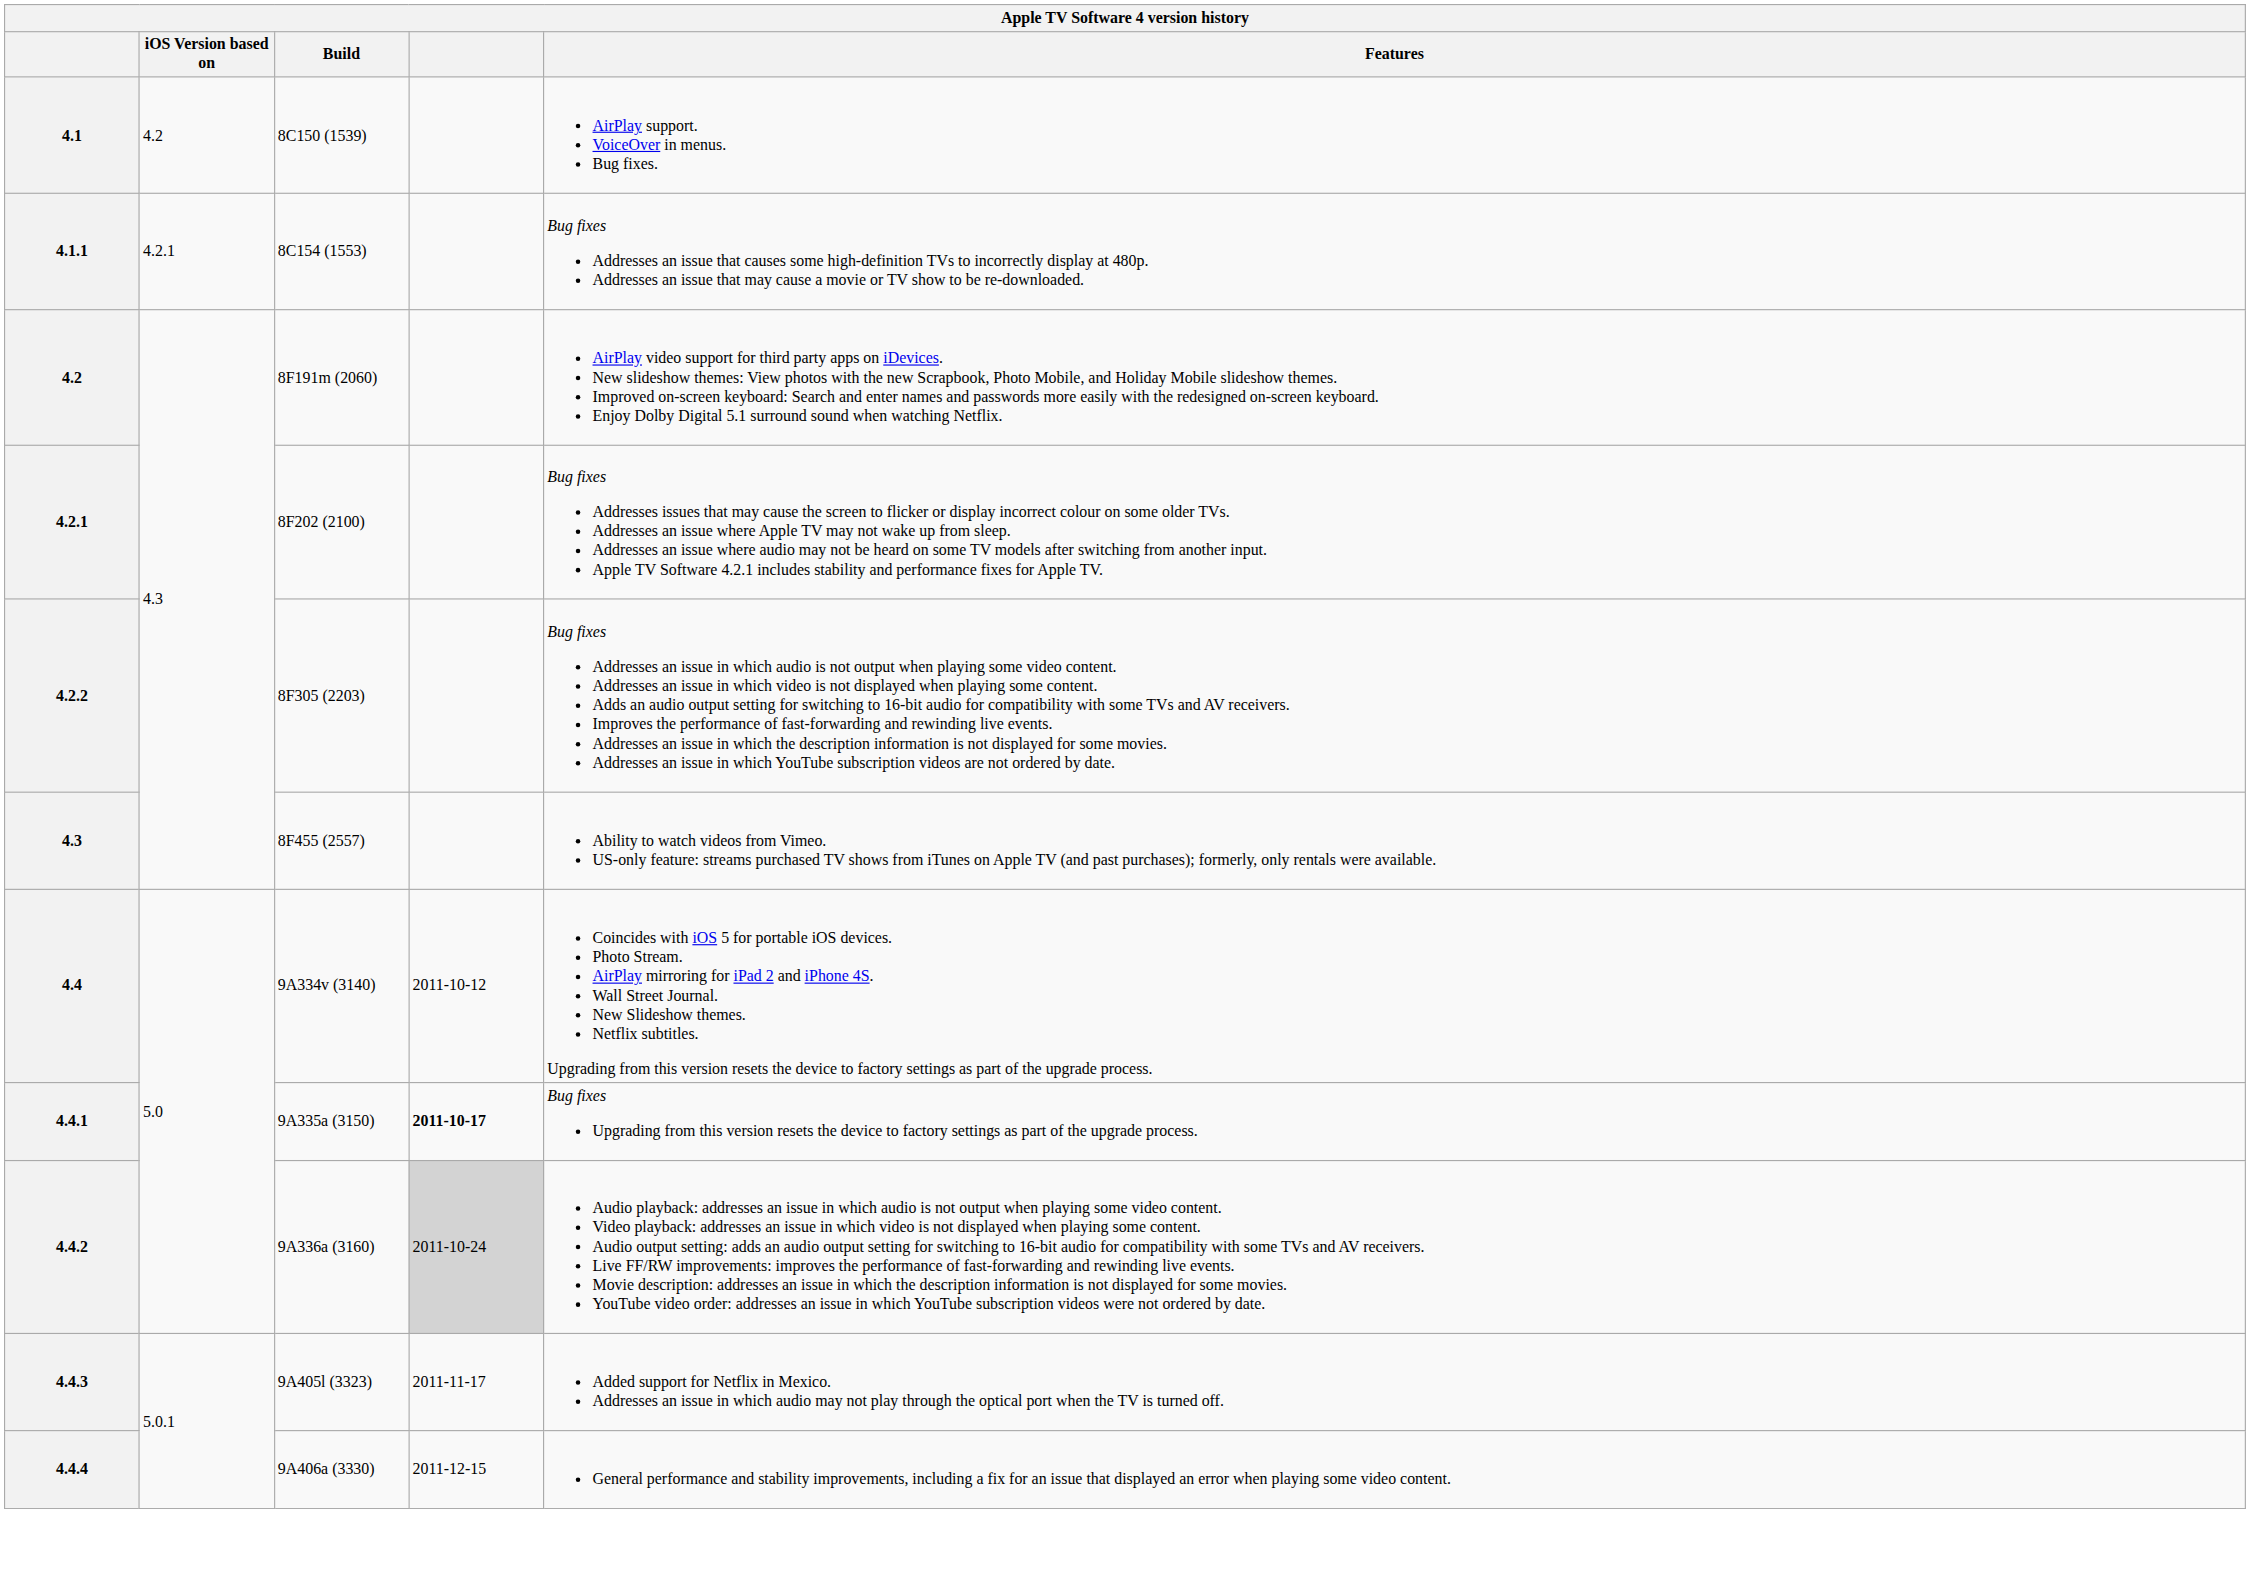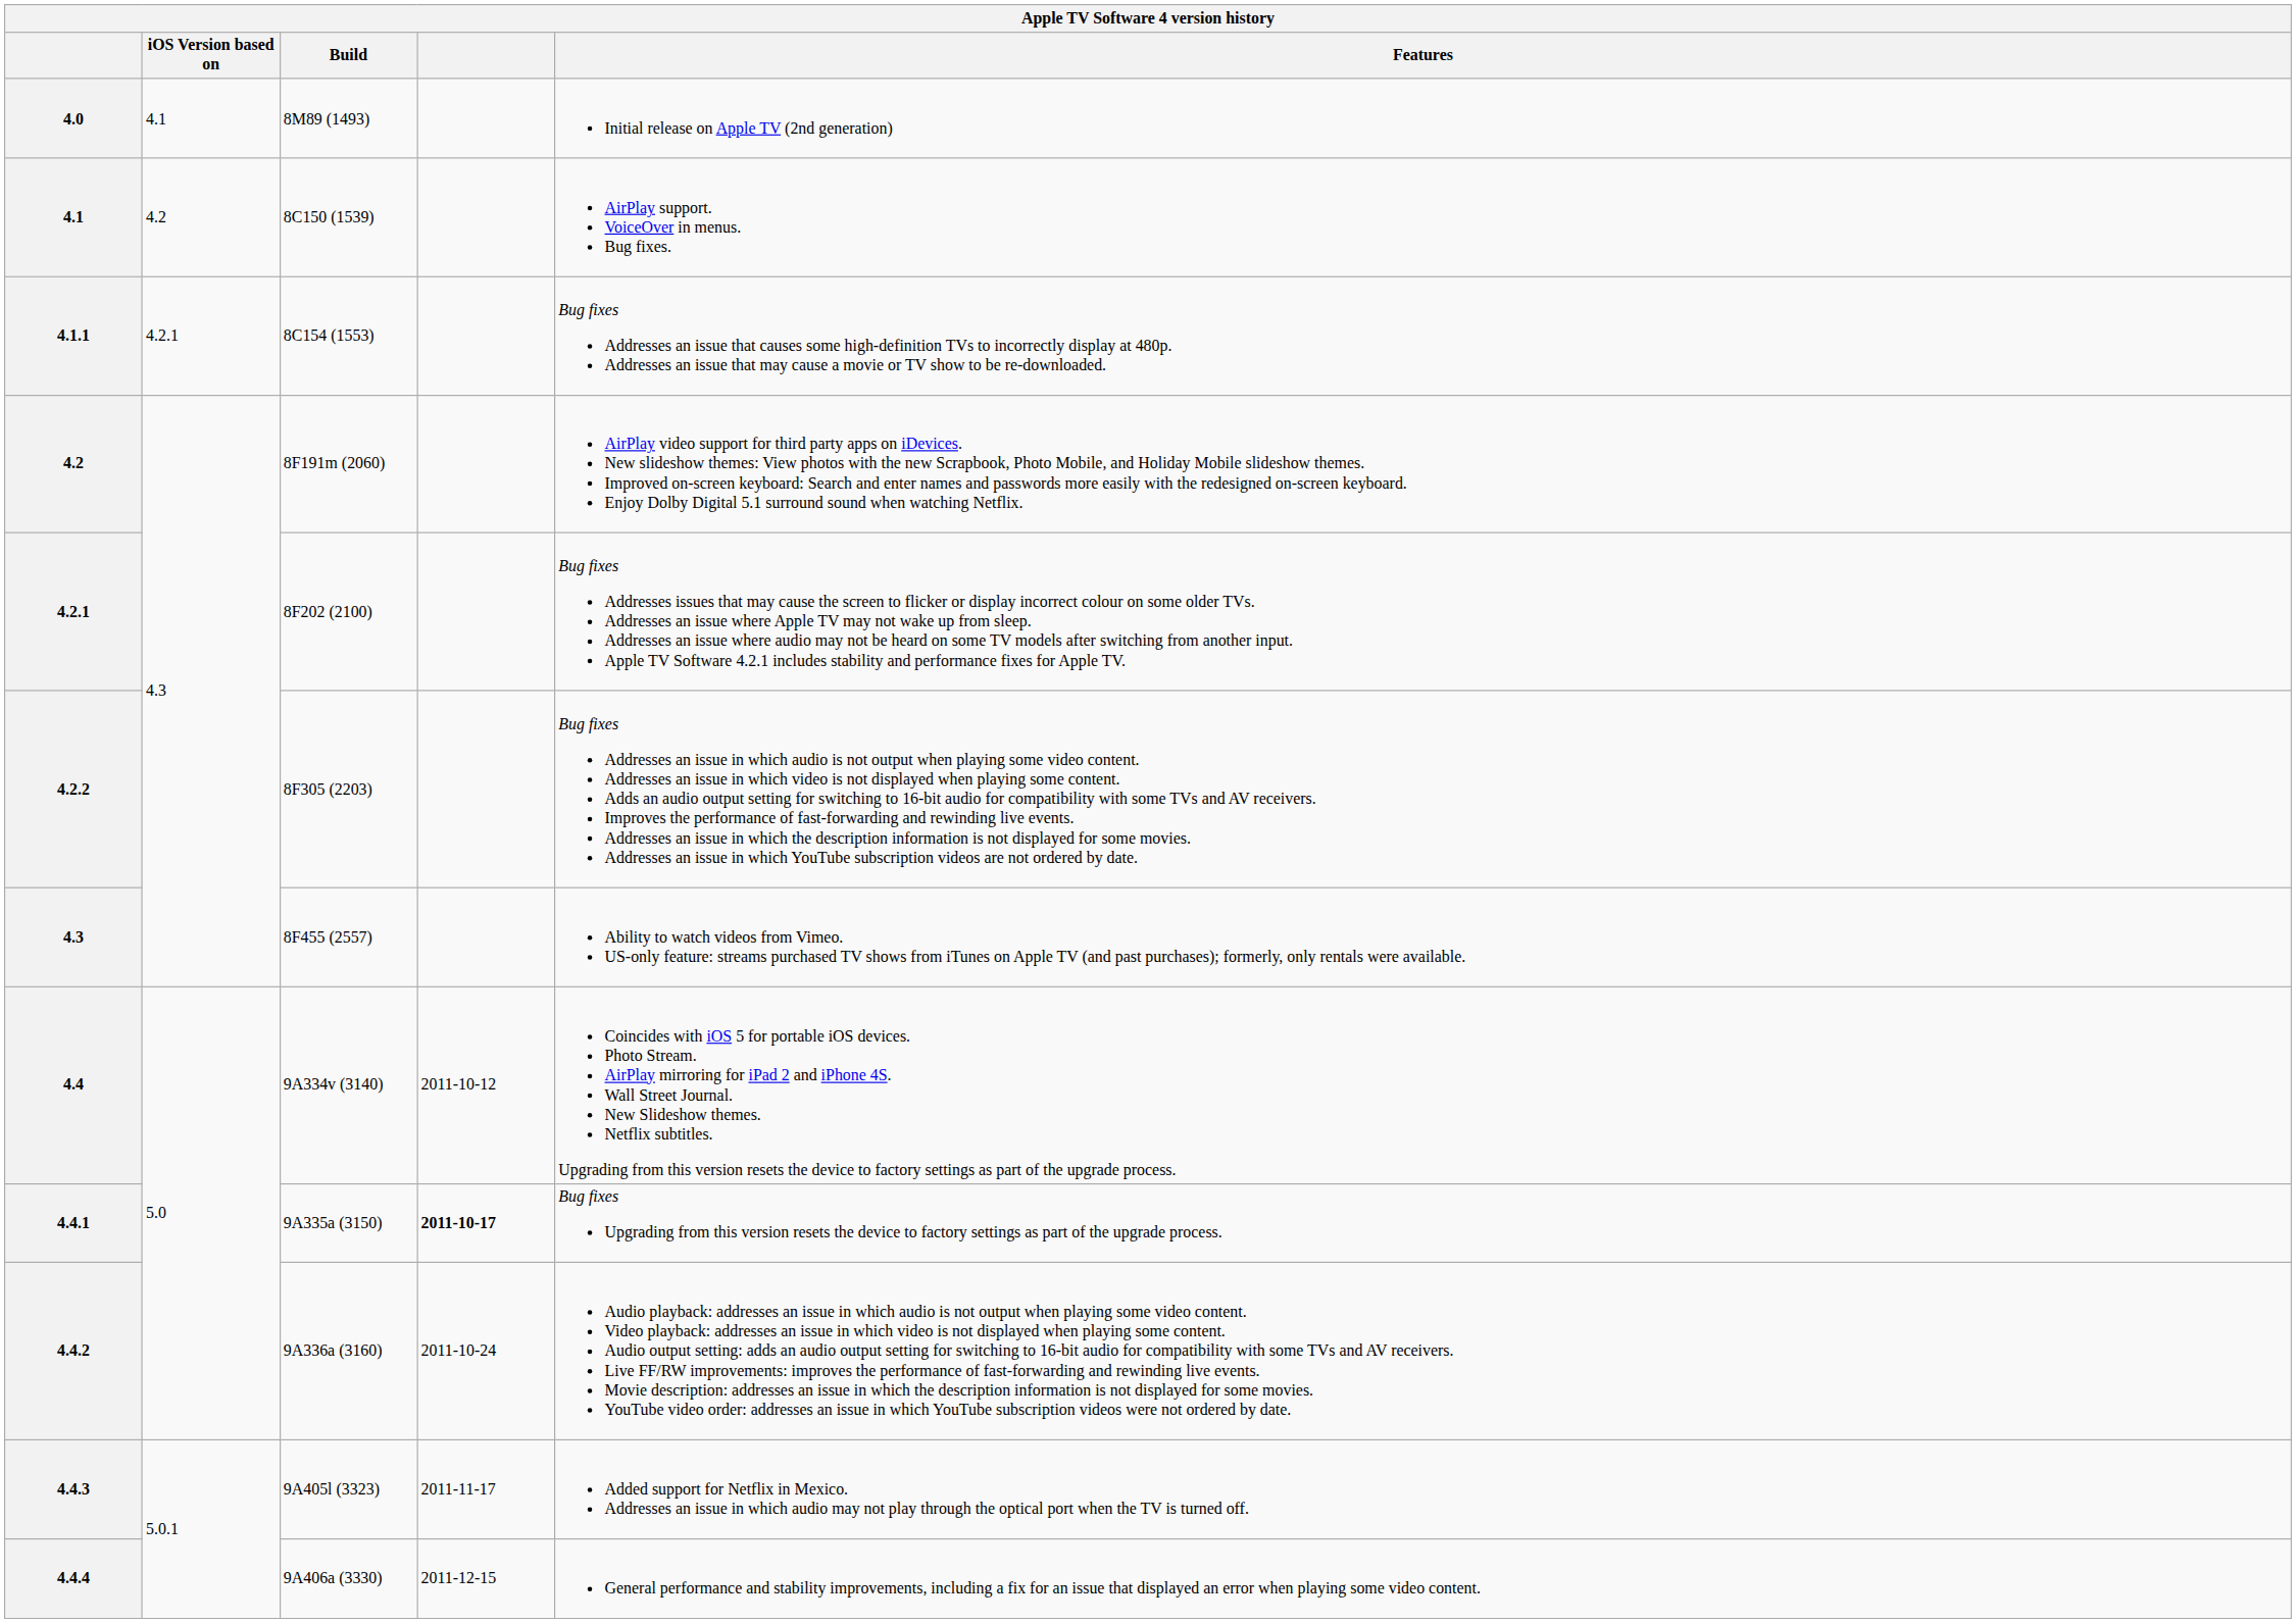+ row: 4.0 | 4.1 | 8M89 (1493) | Initial release on Apple TV (2nd generation)
9A336a (3160) | column 4: lightgrey background -> no background
